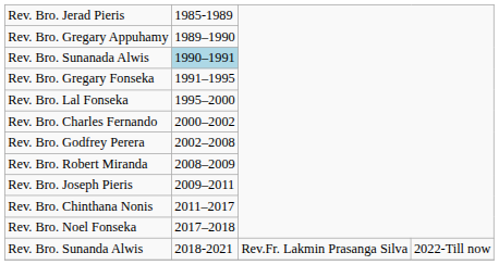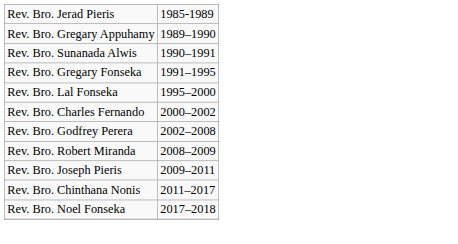Rev. Bro. Sunanada Alwis | column 2: lightblue background -> no background
- row: Rev. Bro. Sunanda Alwis | 2018-2021 | Rev.Fr. Lakmin Prasanga Silva | 2022-Till now
